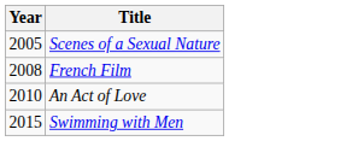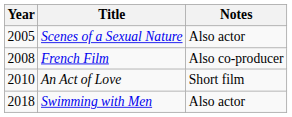+ column: Notes | Also actor | Also co-producer | Short film | Also actor
Swimming with Men | Year: 2015 -> 2018
